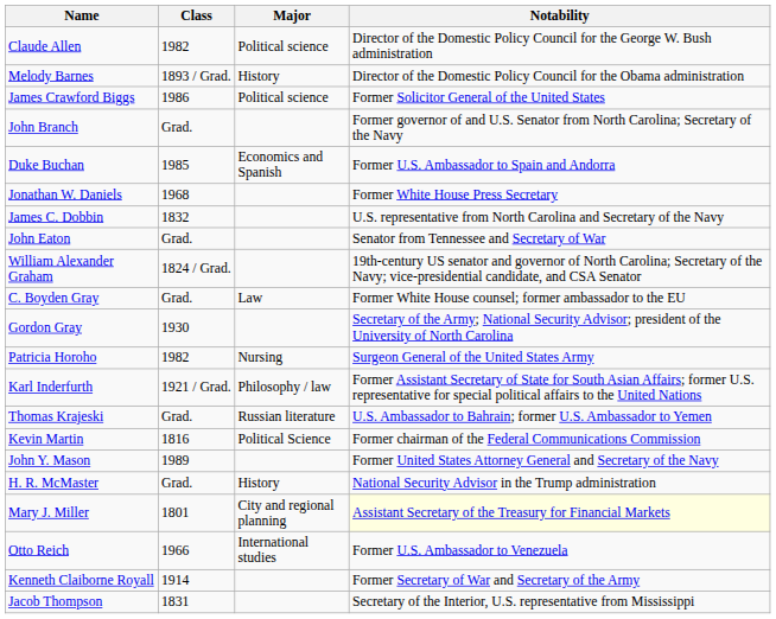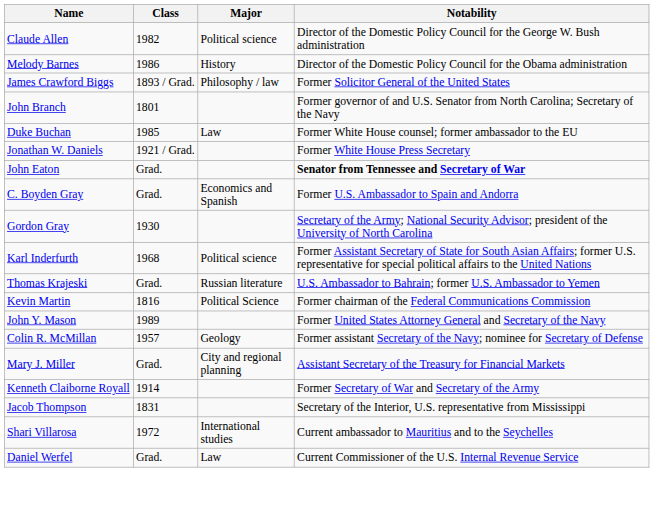Melody Barnes | Class: 1893 / Grad. -> 1986
James Crawford Biggs | Class: 1986 -> 1893 / Grad.
James Crawford Biggs | Major: Political science -> Philosophy / law
John Branch | Class: Grad. -> 1801
Duke Buchan | Major: Economics and Spanish -> Law
Duke Buchan | Notability: Former U.S. Ambassador to Spain and Andorra -> Former White House counsel; former ambassador to the EU
Jonathan W. Daniels | Class: 1968 -> 1921 / Grad.
- row: James C. Dobbin | 1832 | U.S. representative from North Carolina and Secretary of the Navy
John Eaton | Notability: normal -> bold
- row: William Alexander Graham | 1824 / Grad. | 19th-century US senator and governor of North Carolina; Secretary of the Navy; vice-presidential candidate, and CSA Senator
C. Boyden Gray | Major: Law -> Economics and Spanish
C. Boyden Gray | Notability: Former White House counsel; former ambassador to the EU -> Former U.S. Ambassador to Spain and Andorra
- row: Patricia Horoho | 1982 | Nursing | Surgeon General of the United States Army
Karl Inderfurth | Class: 1921 / Grad. -> 1968
Karl Inderfurth | Major: Philosophy / law -> Political science
- row: H. R. McMaster | Grad. | History | National Security Advisor in the Trump administration
+ row: Colin R. McMillan | 1957 | Geology | Former assistant Secretary of the Navy; nominee for Secretary of Defense
Mary J. Miller | Class: 1801 -> Grad.
Mary J. Miller | Notability: lightyellow background -> no background
- row: Otto Reich | 1966 | International studies | Former U.S. Ambassador to Venezuela
+ row: Shari Villarosa | 1972 | International studies | Current ambassador to Mauritius and to the Seychelles
+ row: Daniel Werfel | Grad. | Law | Current Commissioner of the U.S. Internal Revenue Service
